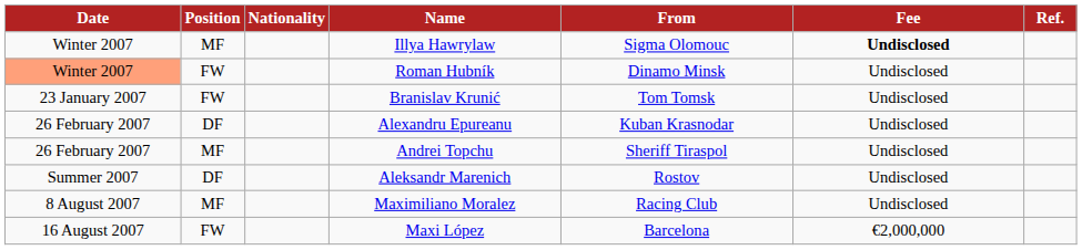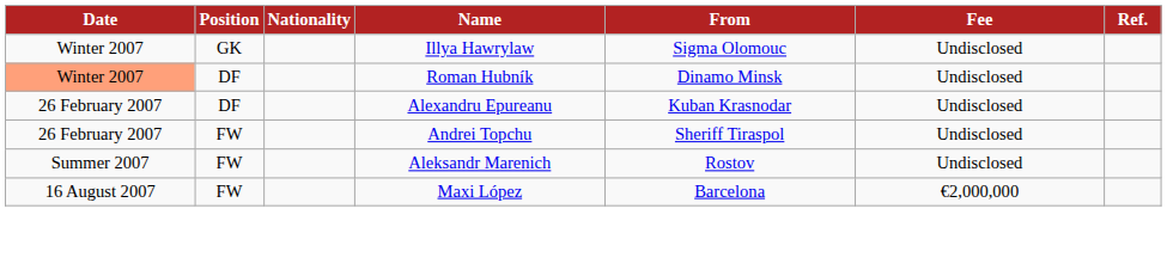Illya Hawrylaw | Position: MF -> GK
Illya Hawrylaw | Fee: bold -> normal
Roman Hubník | Position: FW -> DF
- row: 23 January 2007 | FW | Branislav Krunić | Tom Tomsk | Undisclosed
Andrei Topchu | Position: MF -> FW
Aleksandr Marenich | Position: DF -> FW
- row: 8 August 2007 | MF | Maximiliano Moralez | Racing Club | Undisclosed
